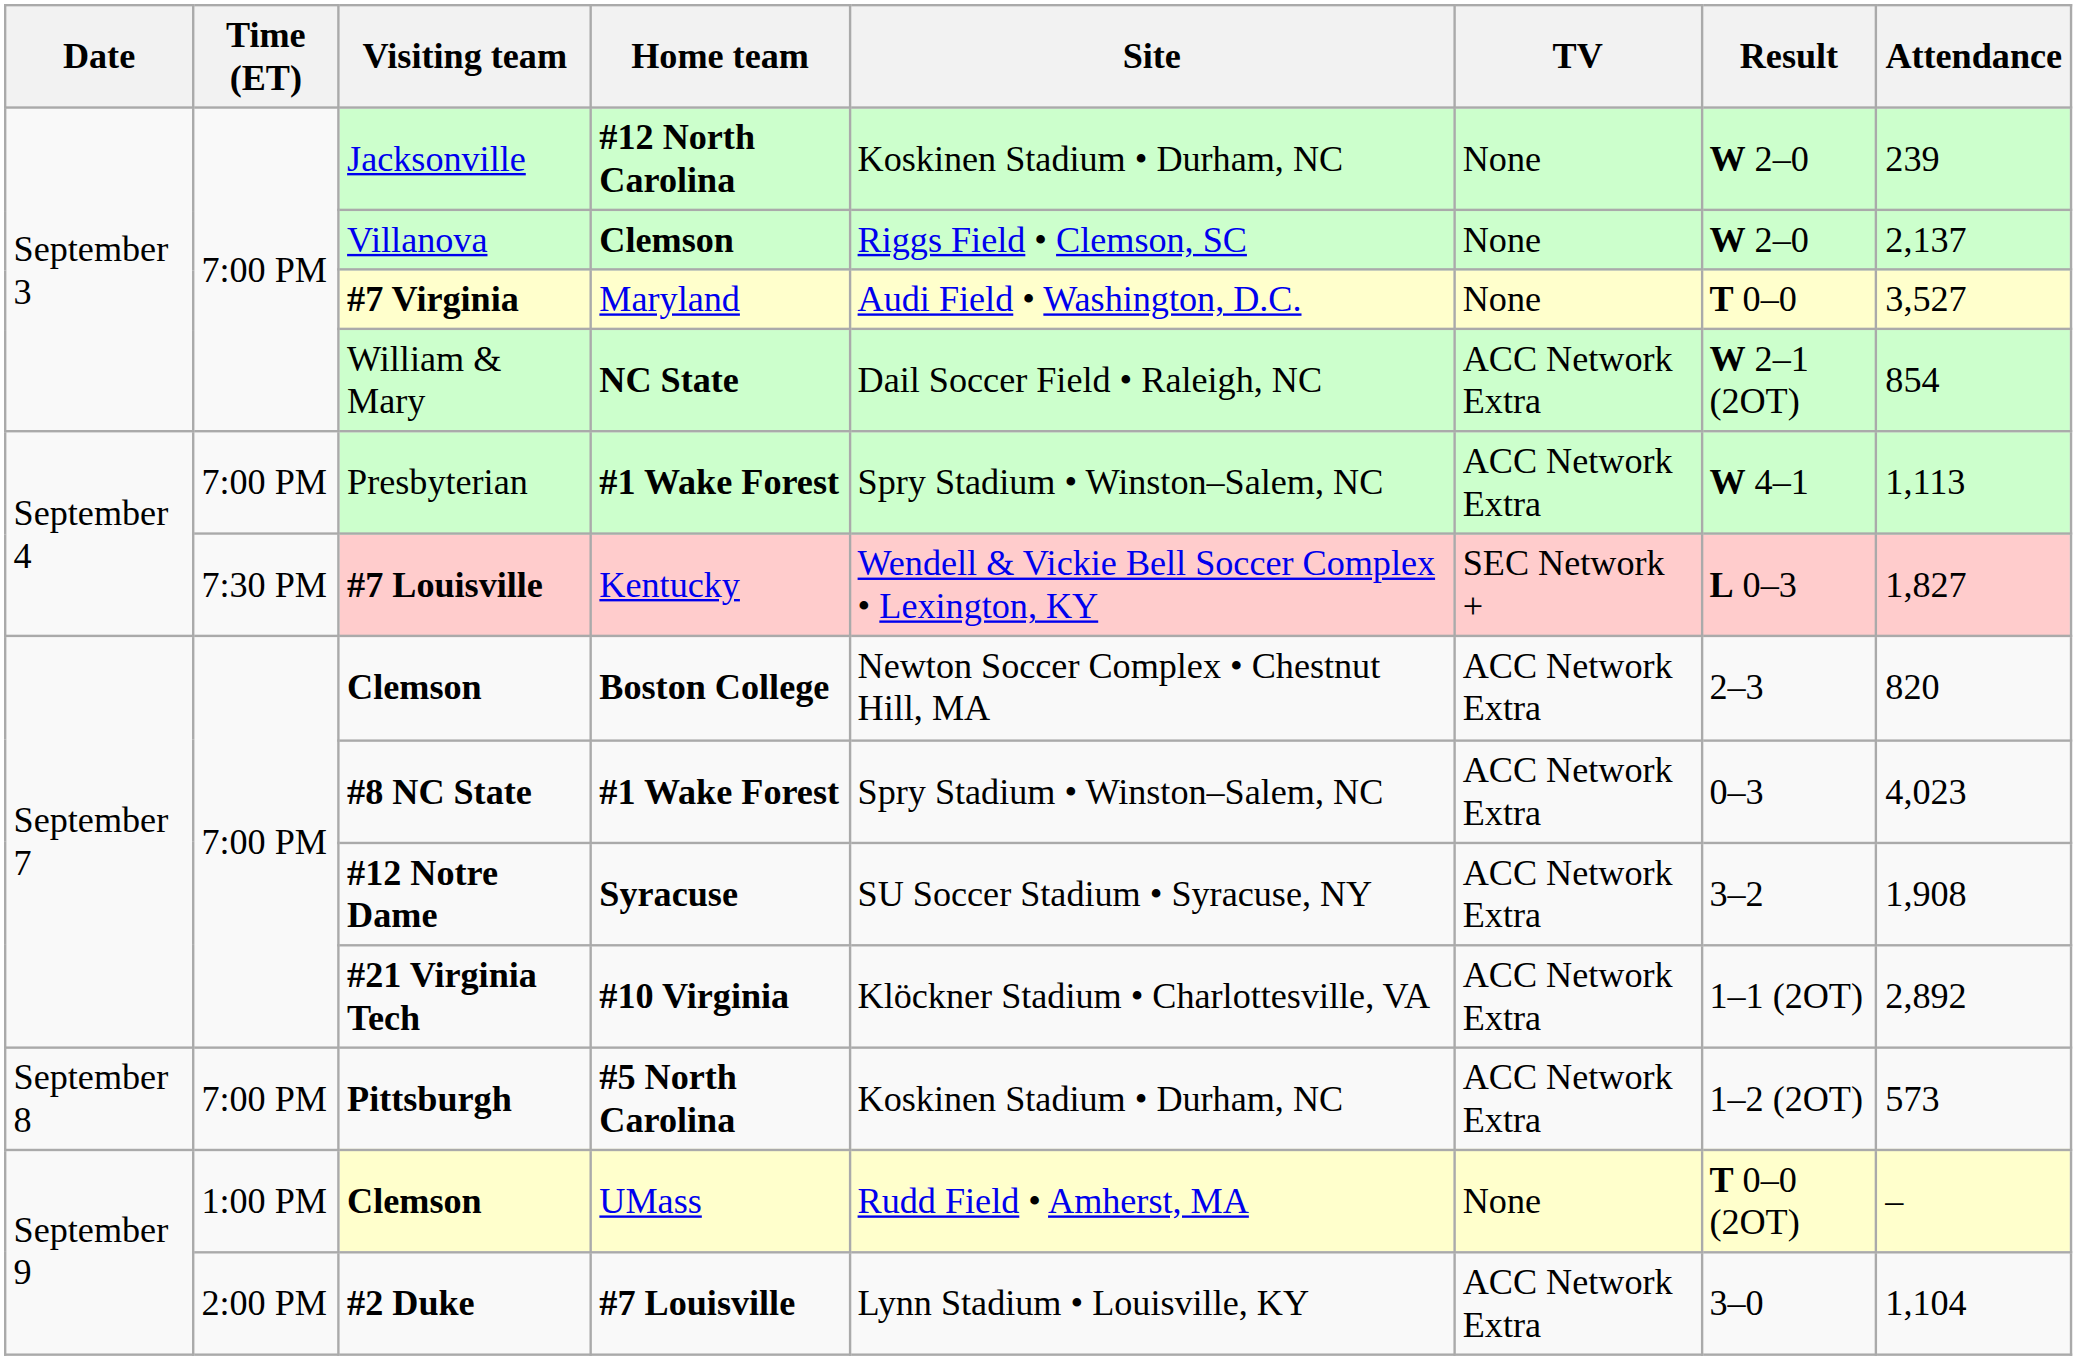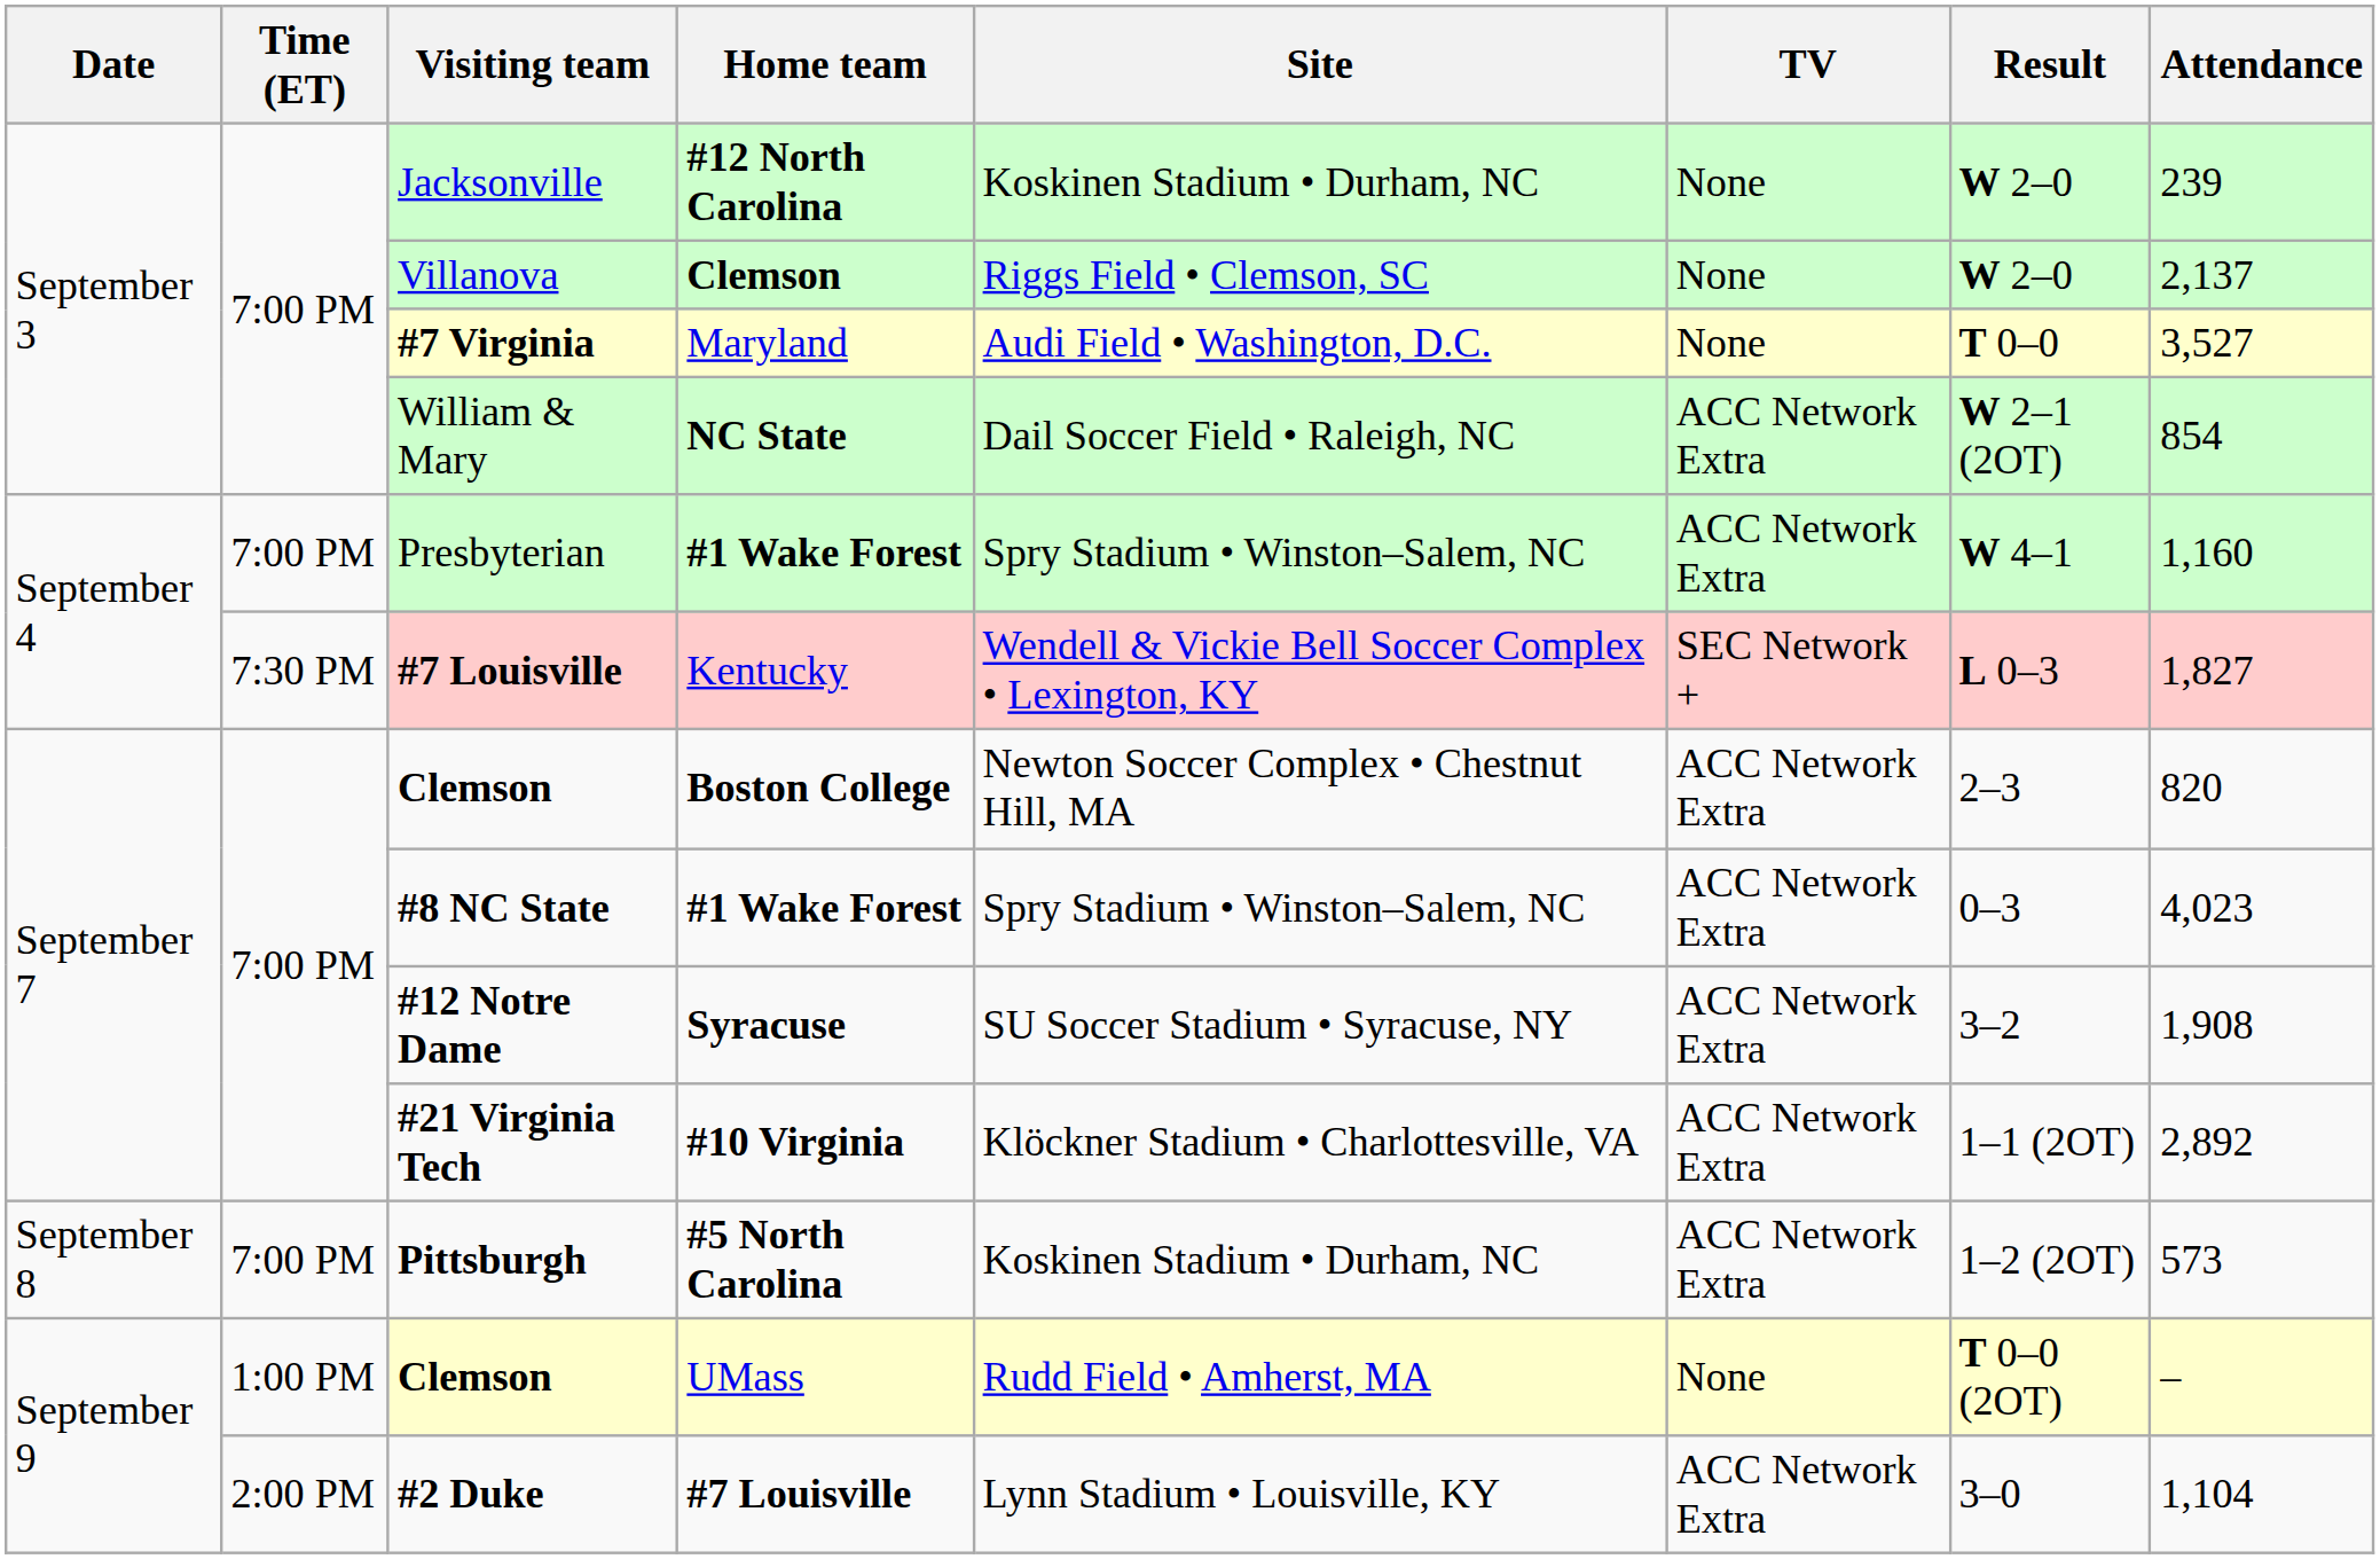Presbyterian | Attendance: 1,113 -> 1,160
